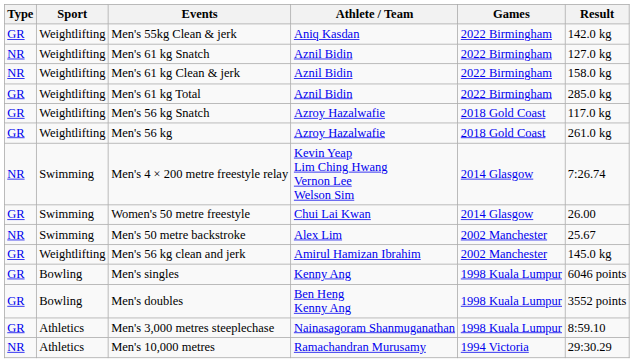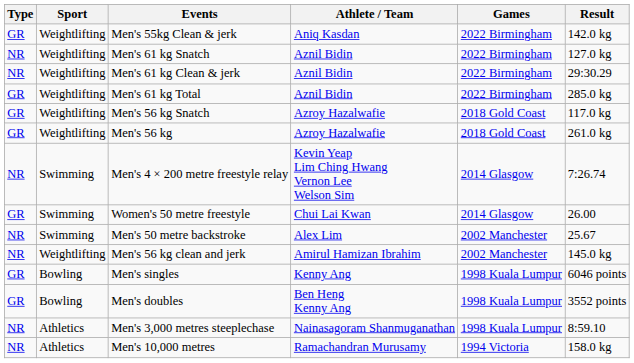Men's 61 kg Clean & jerk | Result: 158.0 kg -> 29:30.29
Men's 56 kg clean and jerk | Type: GR -> NR
Men's 3,000 metres steeplechase | Type: GR -> NR
Men's 10,000 metres | Result: 29:30.29 -> 158.0 kg
